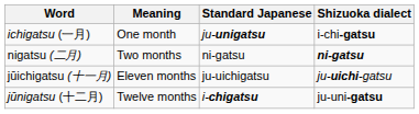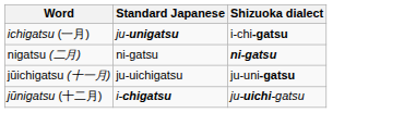- column: Meaning | One month | Two months | Eleven months | Twelve months
jūichigatsu (十一月) | Shizuoka dialect: ju-uichi-gatsu -> ju-uni-gatsu
jūnigatsu (十二月) | Shizuoka dialect: ju-uni-gatsu -> ju-uichi-gatsu
